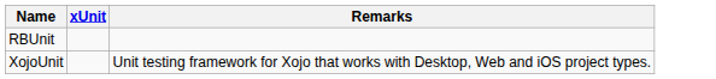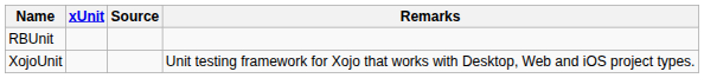+ column: Source
